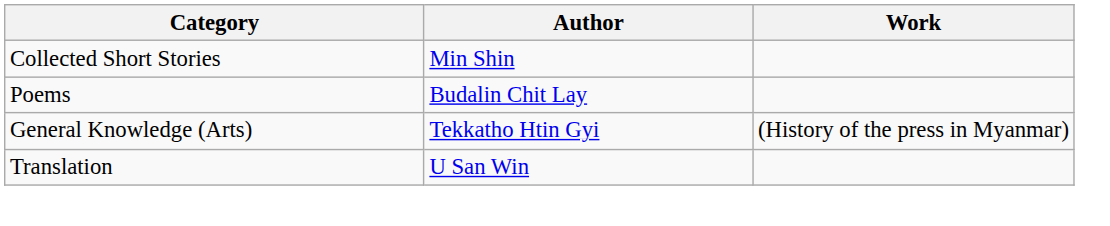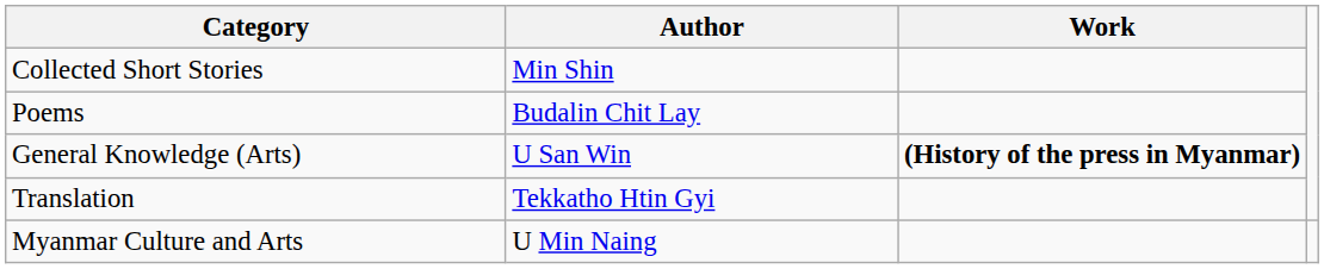General Knowledge (Arts) | Author: Tekkatho Htin Gyi -> U San Win
General Knowledge (Arts) | Work: normal -> bold
Translation | Author: U San Win -> Tekkatho Htin Gyi
+ row: Myanmar Culture and Arts | U Min Naing
